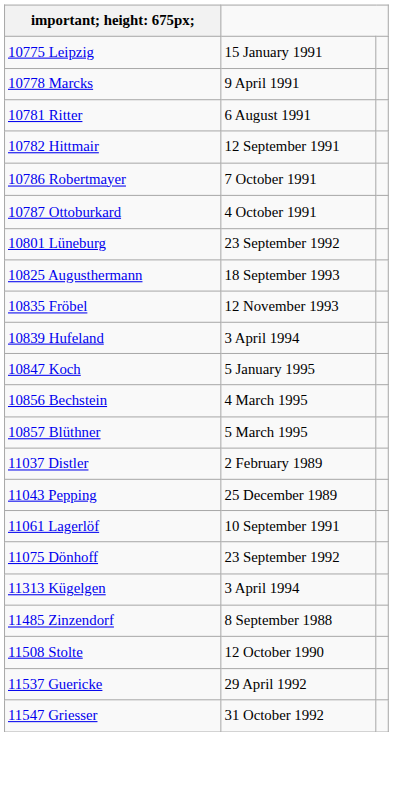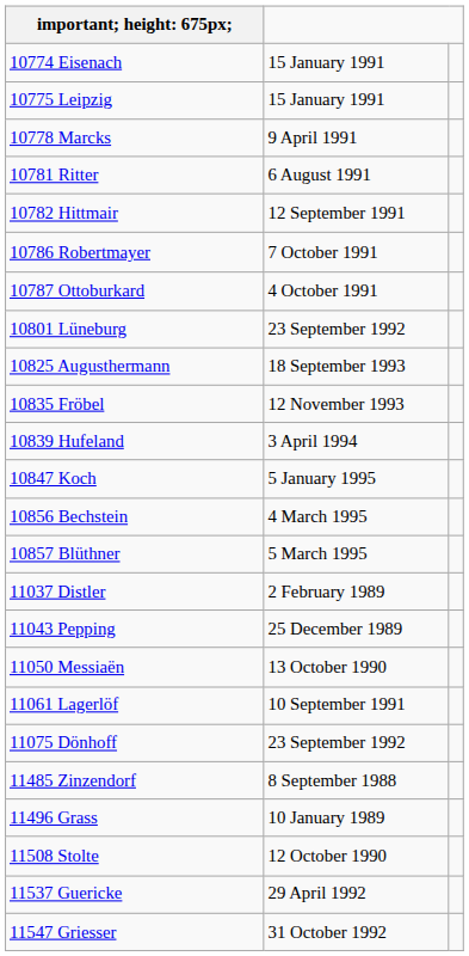+ row: 10774 Eisenach | 15 January 1991
+ row: 11050 Messiaën | 13 October 1990
- row: 11313 Kügelgen | 3 April 1994
+ row: 11496 Grass | 10 January 1989
